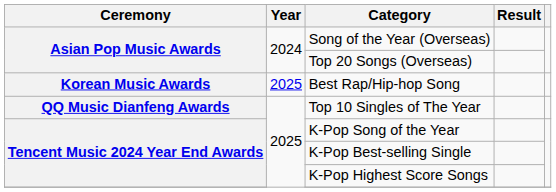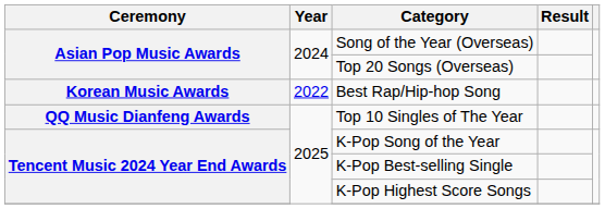Best Rap/Hip-hop Song | Year: 2025 -> 2022
